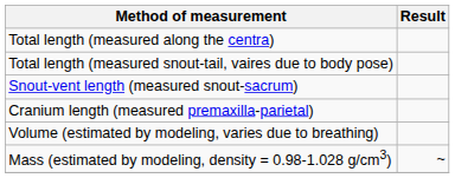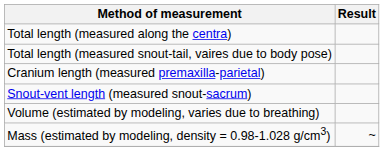rows swapped: Snout-vent length (measured snout-sacrum) <-> Cranium length (measured premaxilla-parietal)
